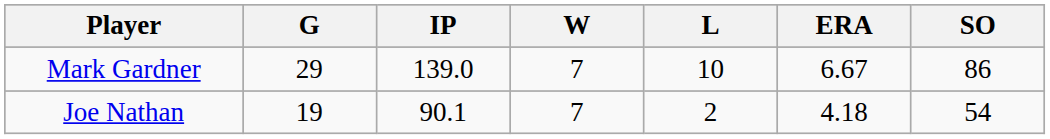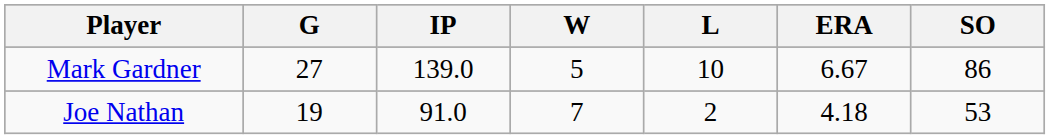Mark Gardner | G: 29 -> 27
Mark Gardner | W: 7 -> 5
Joe Nathan | IP: 90.1 -> 91.0
Joe Nathan | SO: 54 -> 53
